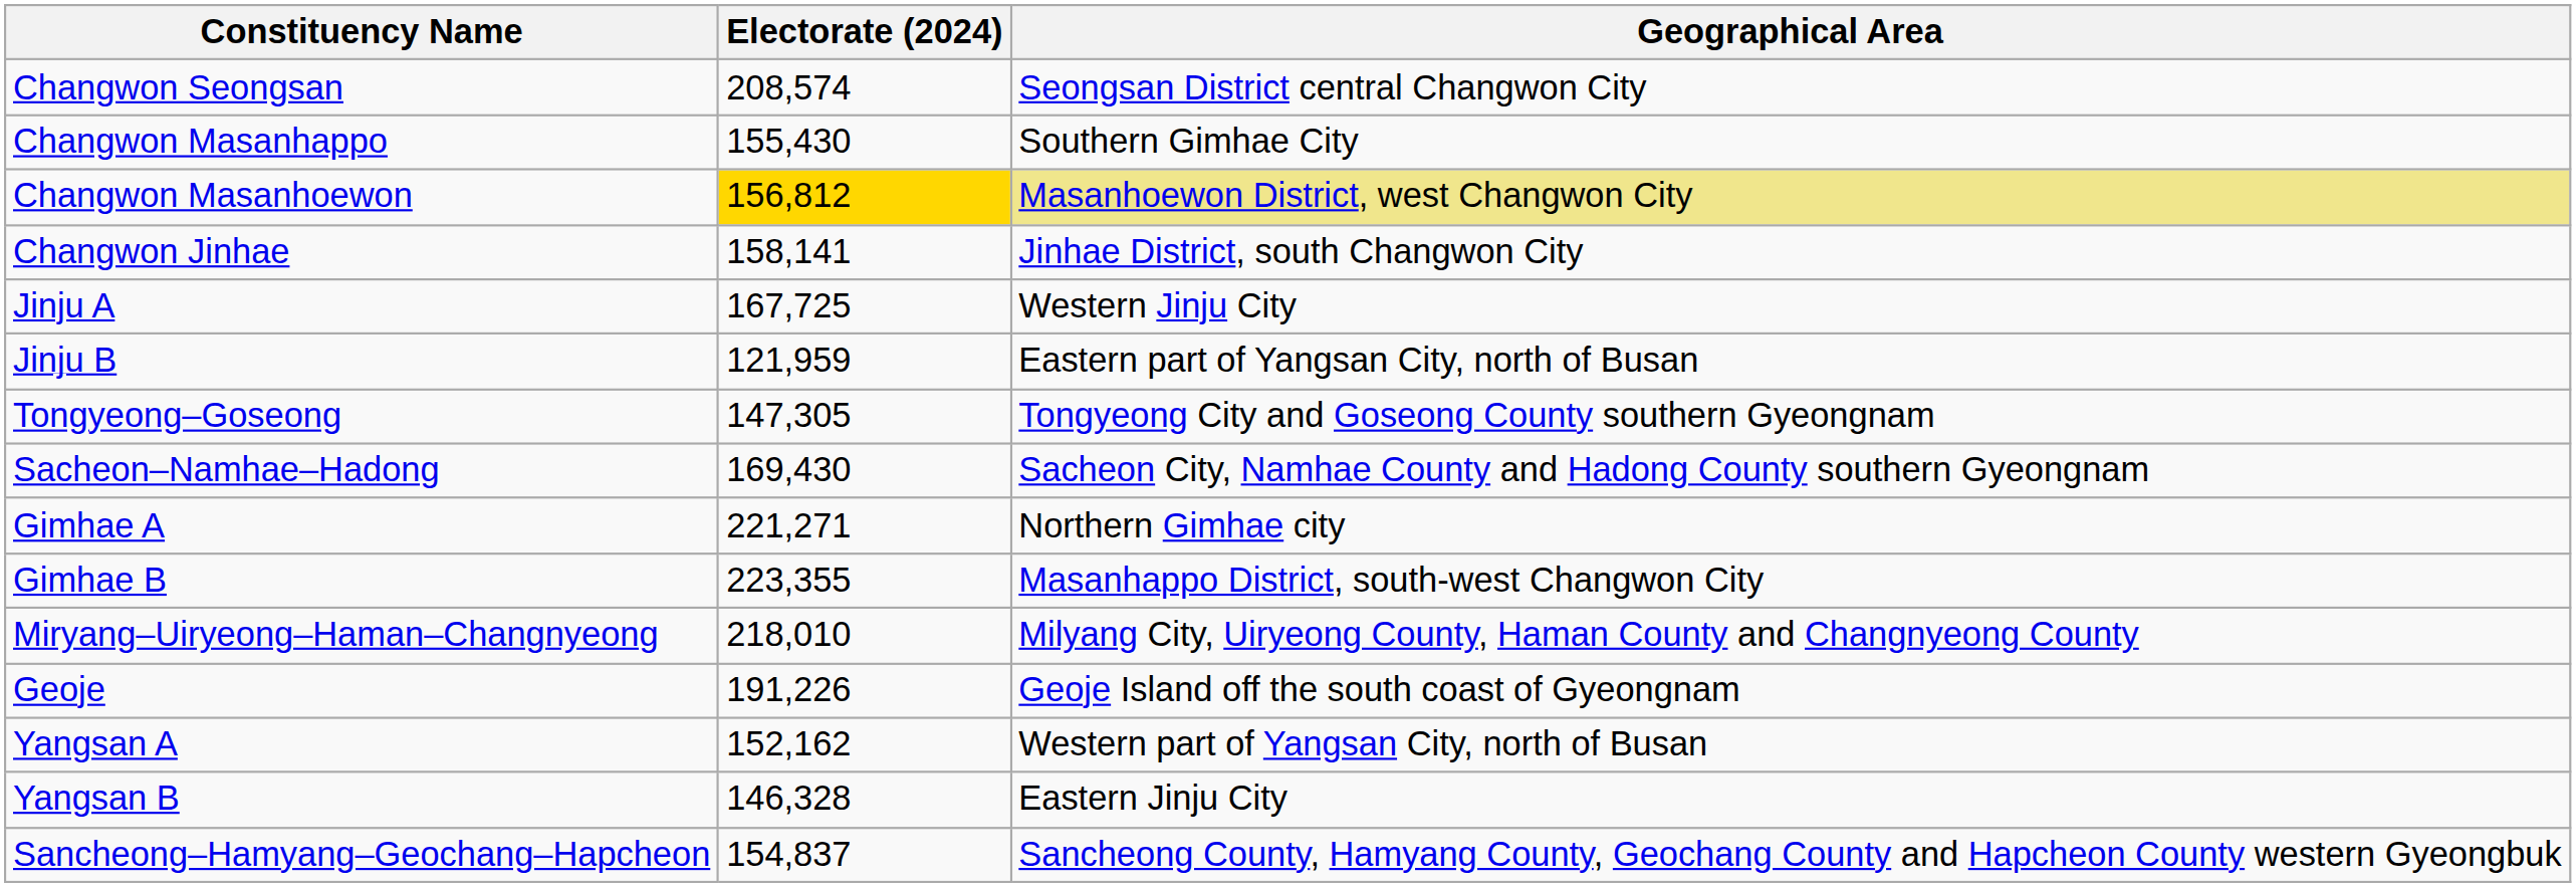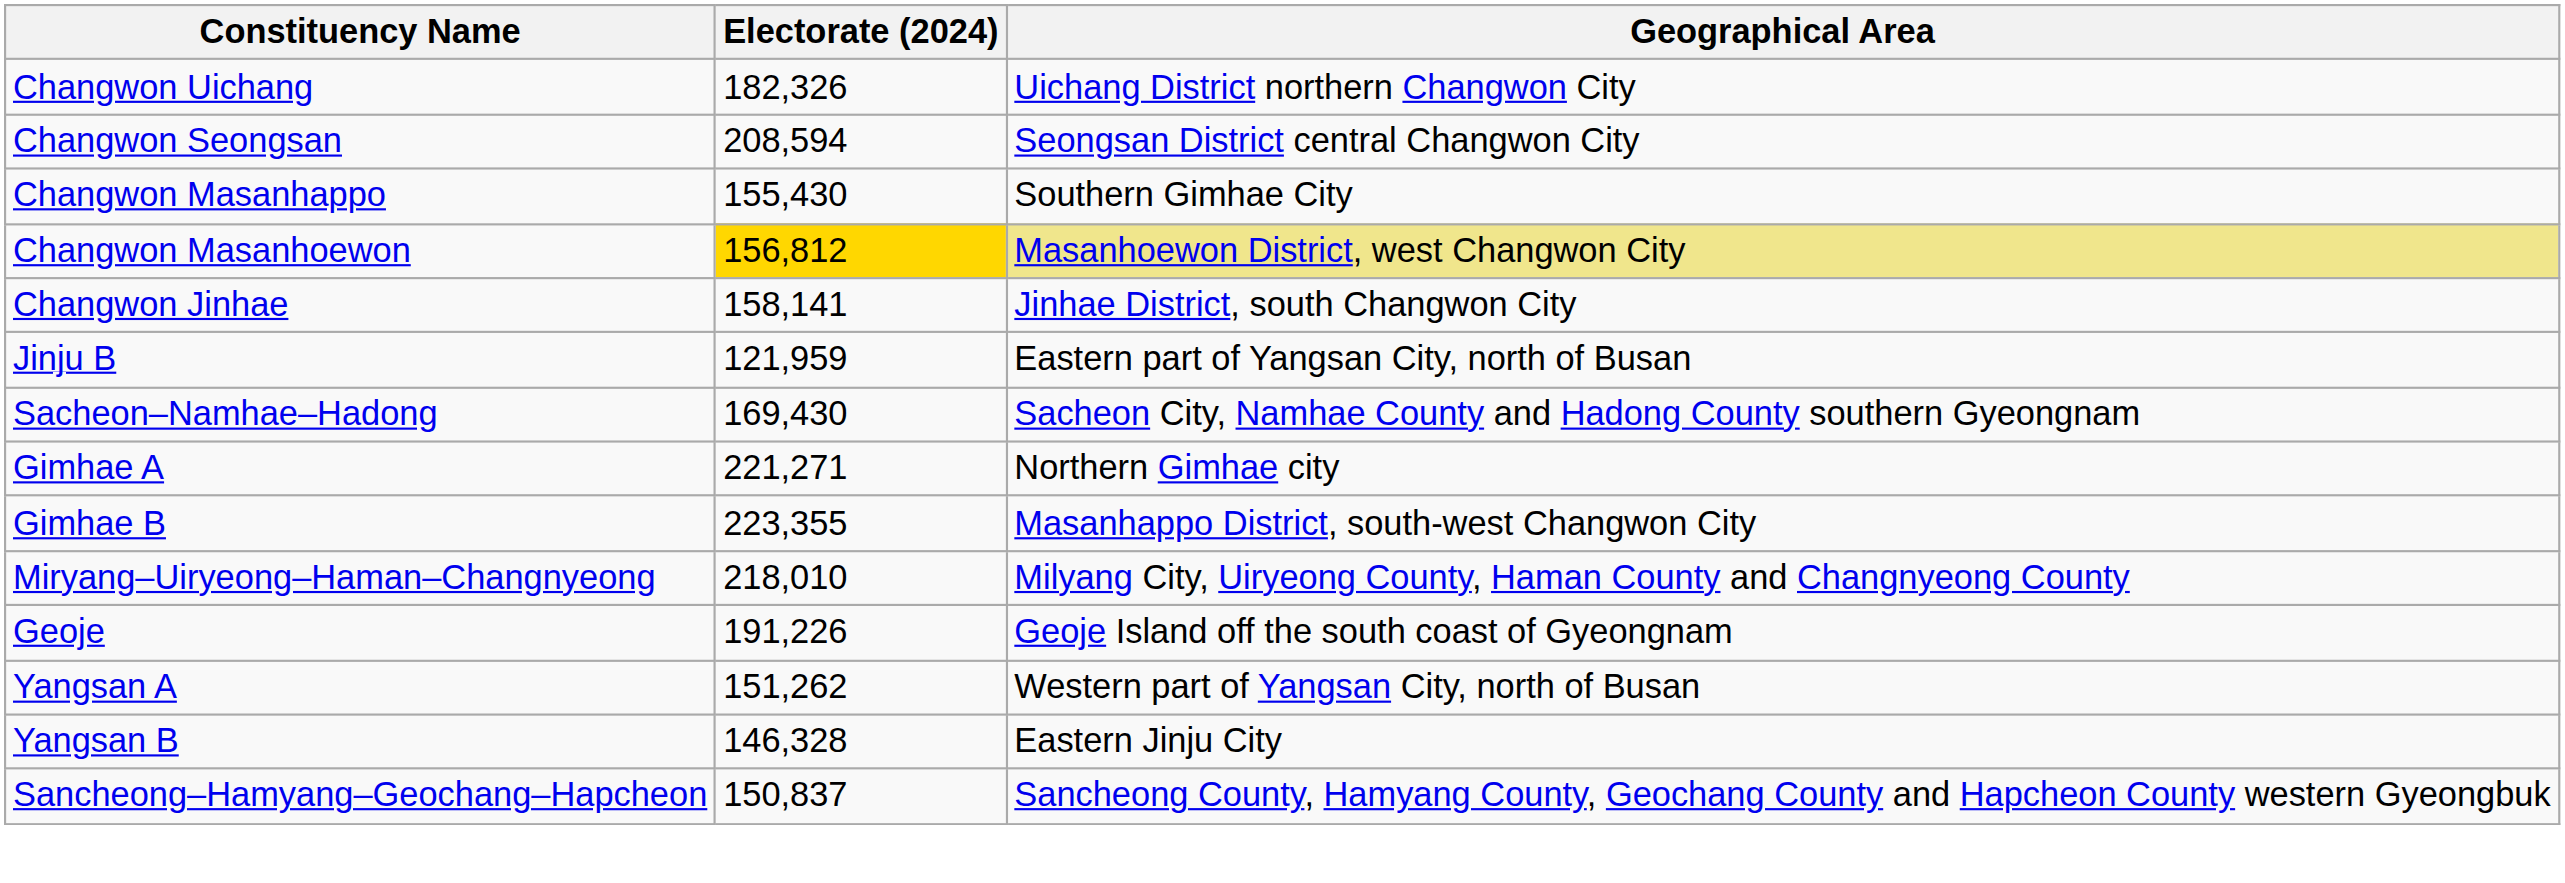+ row: Changwon Uichang | 182,326 | Uichang District northern Changwon City
Changwon Seongsan | Electorate (2024): 208,574 -> 208,594
- row: Jinju A | 167,725 | Western Jinju City
- row: Tongyeong–Goseong | 147,305 | Tongyeong City and Goseong County southern Gyeongnam
Yangsan A | Electorate (2024): 152,162 -> 151,262
Sancheong–Hamyang–Geochang–Hapcheon | Electorate (2024): 154,837 -> 150,837
